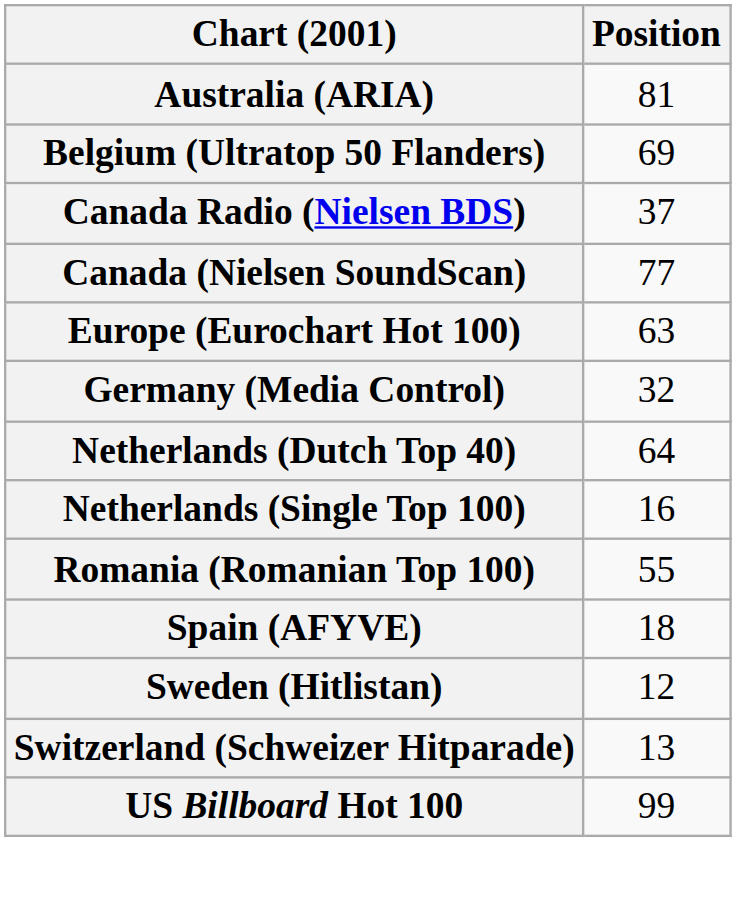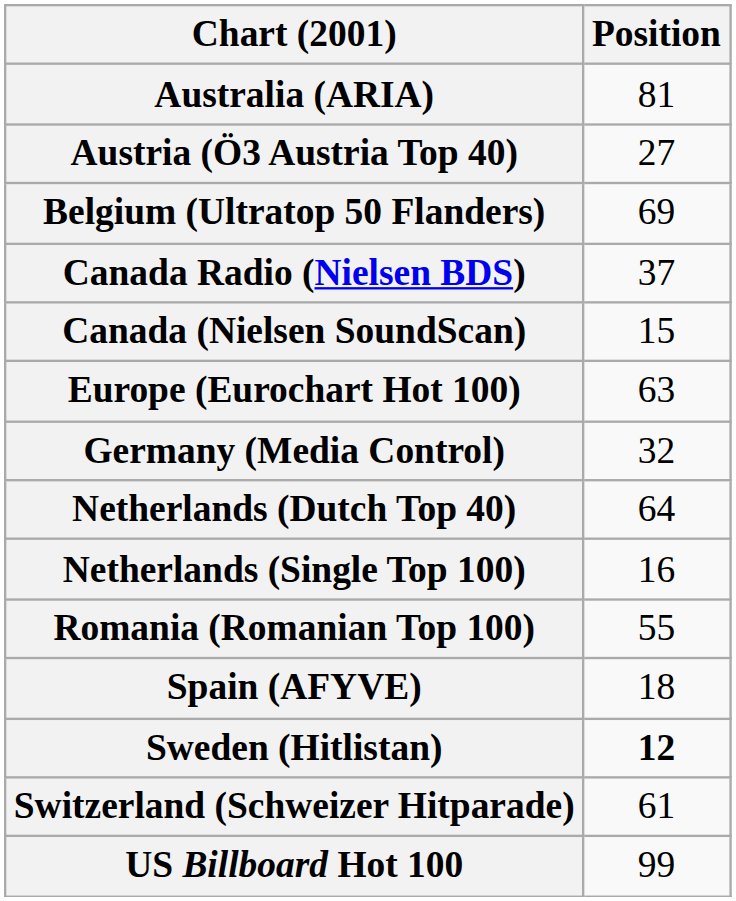+ row: Austria (Ö3 Austria Top 40) | 27
Canada (Nielsen SoundScan) | Position: 77 -> 15
Sweden (Hitlistan) | Position: normal -> bold
Switzerland (Schweizer Hitparade) | Position: 13 -> 61
